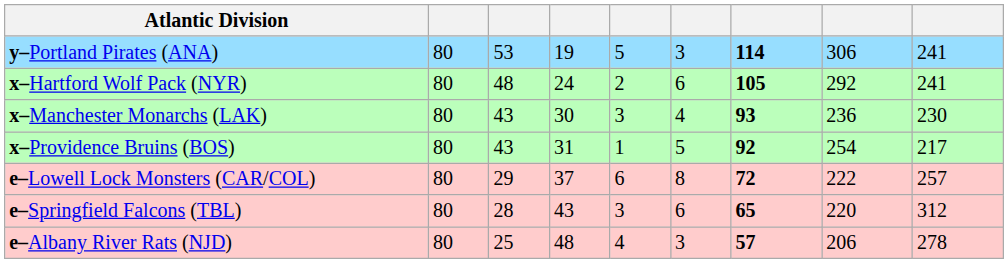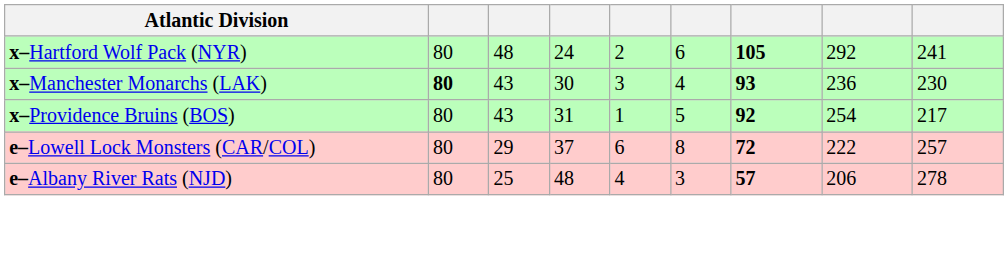- row: y–Portland Pirates (ANA) | 80 | 53 | 19 | 5 | 3 | 114 | 306 | 241
x–Manchester Monarchs (LAK) | column 2: normal -> bold
- row: e–Springfield Falcons (TBL) | 80 | 28 | 43 | 3 | 6 | 65 | 220 | 312
